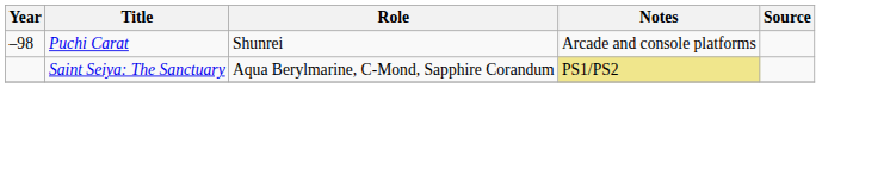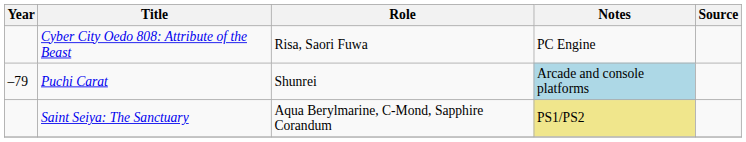+ row: Cyber City Oedo 808: Attribute of the Beast | Risa, Saori Fuwa | PC Engine
Puchi Carat | Year: –98 -> –79
Puchi Carat | Notes: no background -> lightblue background
